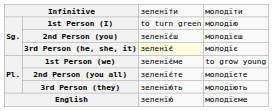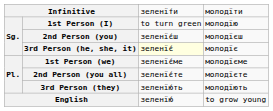1st Person (we) | column 4: to grow young -> молодїєме
English | column 4: молодїєме -> to grow young
